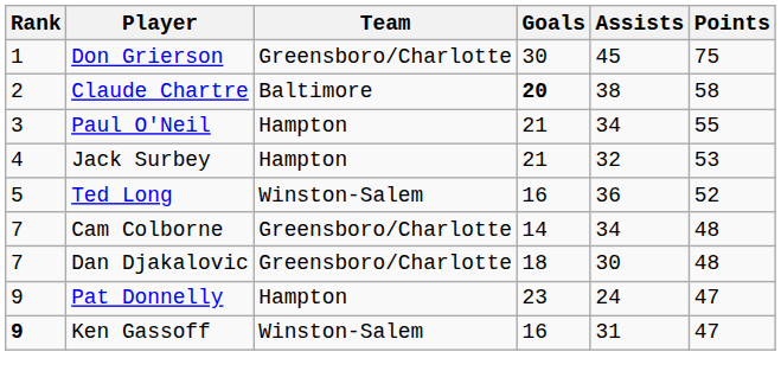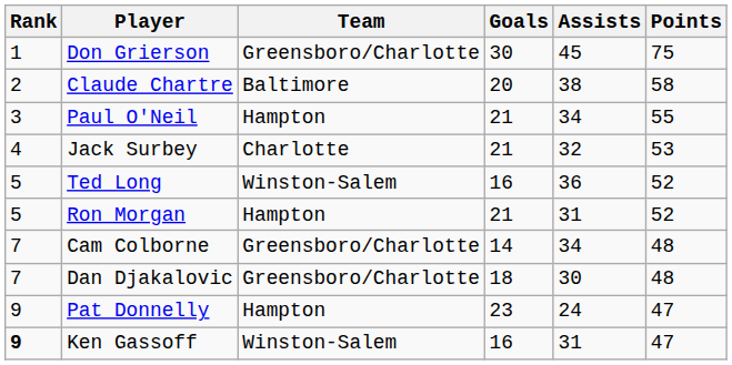Claude Chartre | Goals: bold -> normal
Jack Surbey | Team: Hampton -> Charlotte
+ row: 5 | Ron Morgan | Hampton | 21 | 31 | 52
